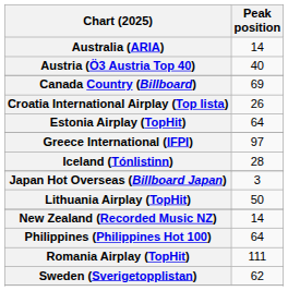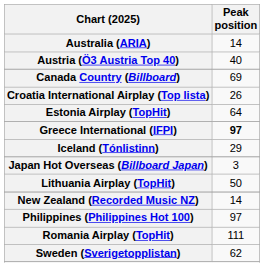Greece International (IFPI) | Peak position: normal -> bold
Iceland (Tónlistinn) | Peak position: 28 -> 29
Philippines (Philippines Hot 100) | Peak position: 64 -> 97
